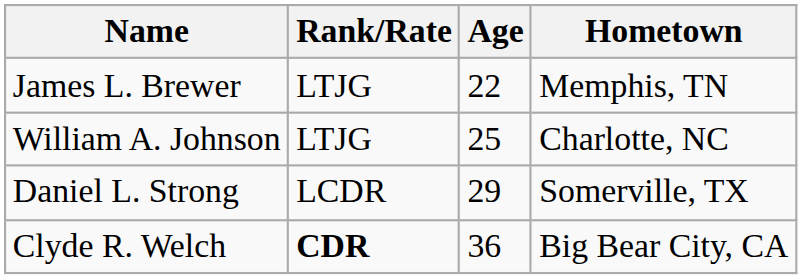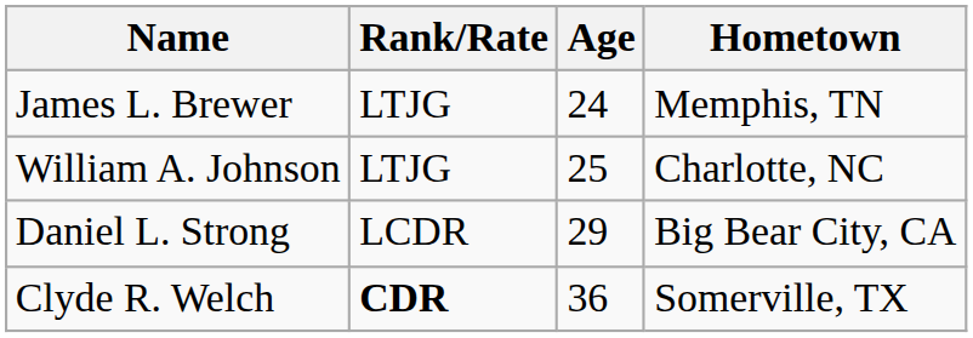James L. Brewer | Age: 22 -> 24
Daniel L. Strong | Hometown: Somerville, TX -> Big Bear City, CA
Clyde R. Welch | Hometown: Big Bear City, CA -> Somerville, TX
